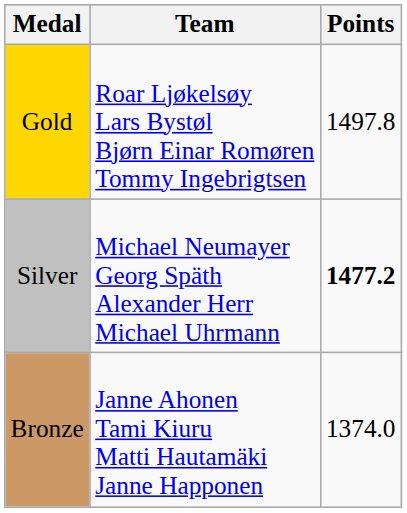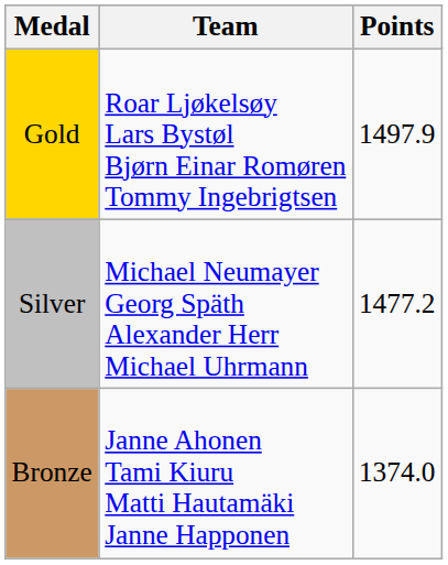Gold | Points: 1497.8 -> 1497.9
Silver | Points: bold -> normal
